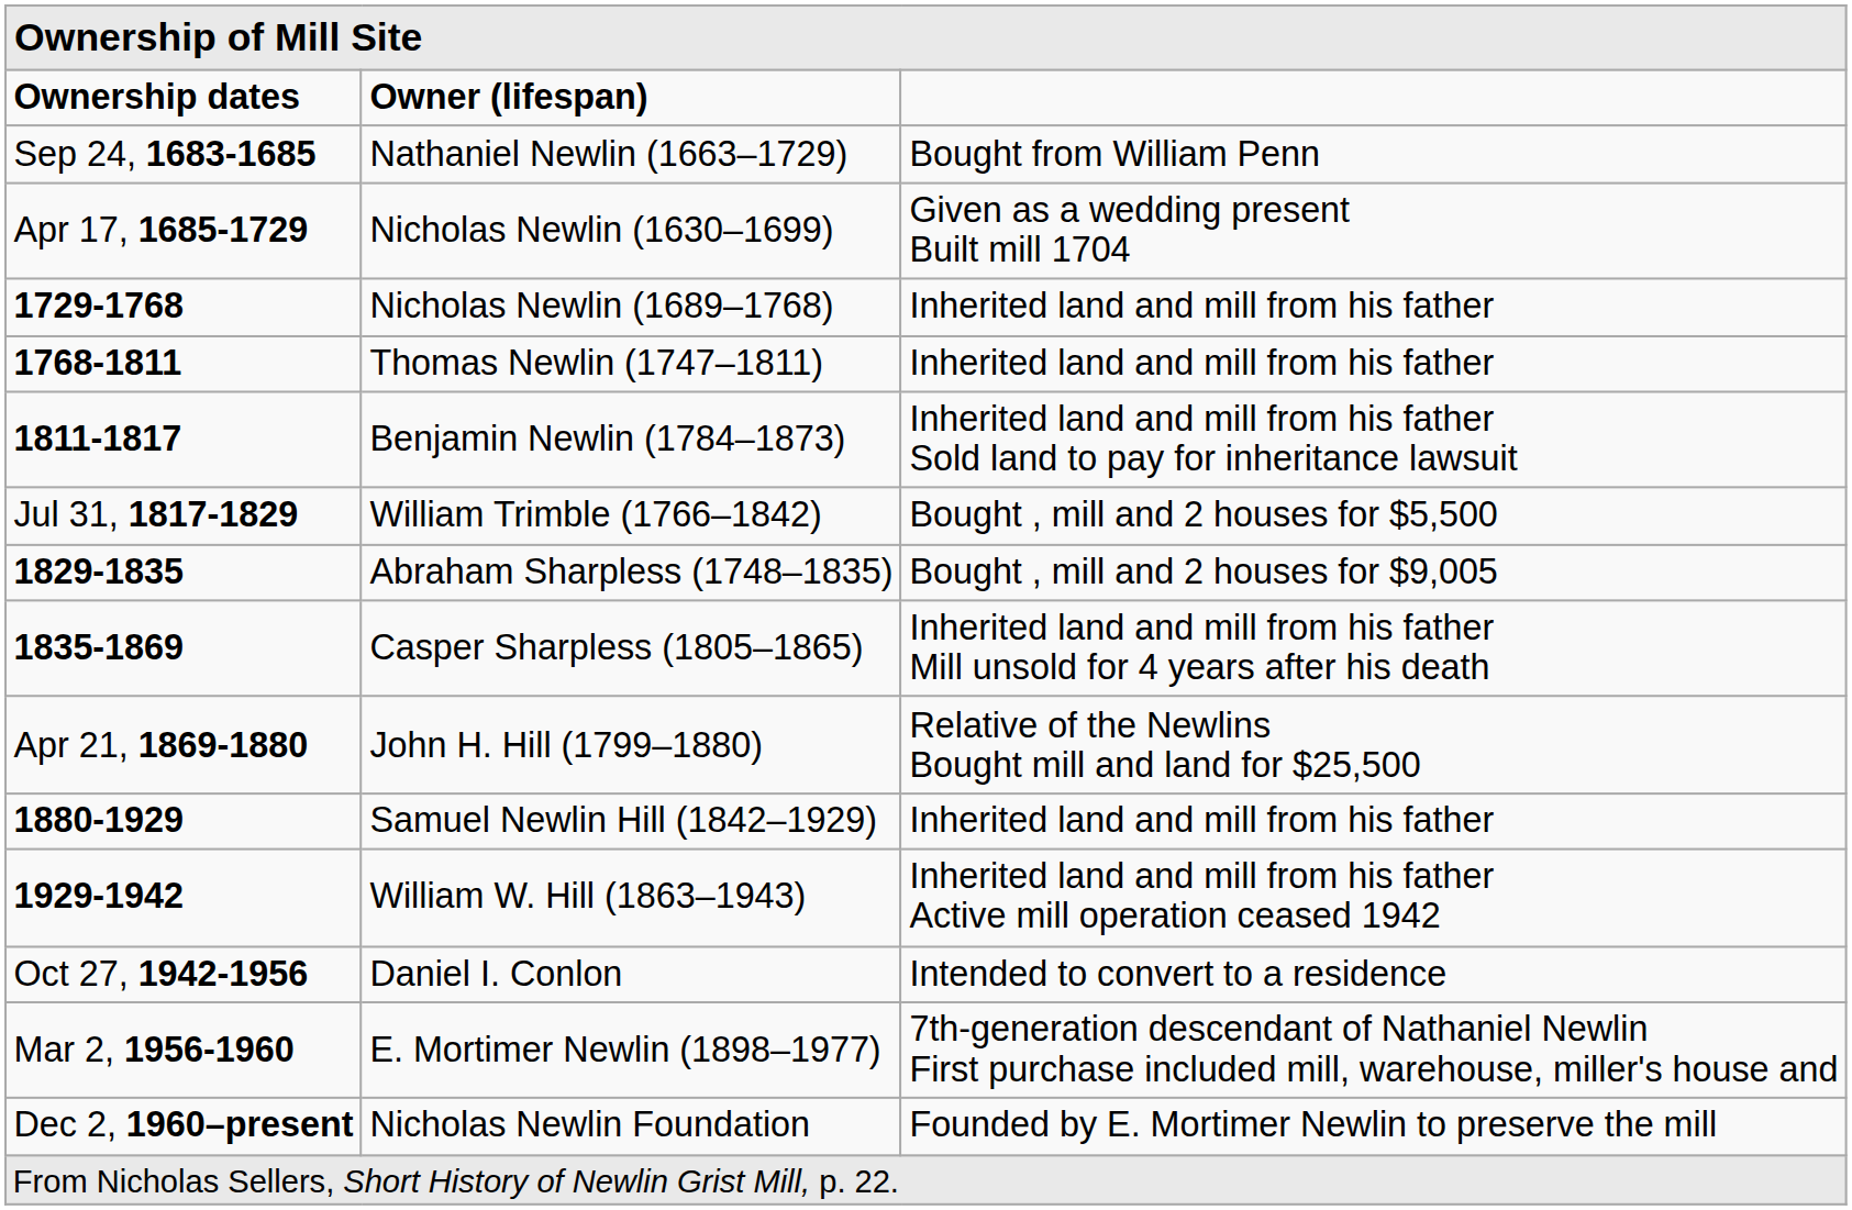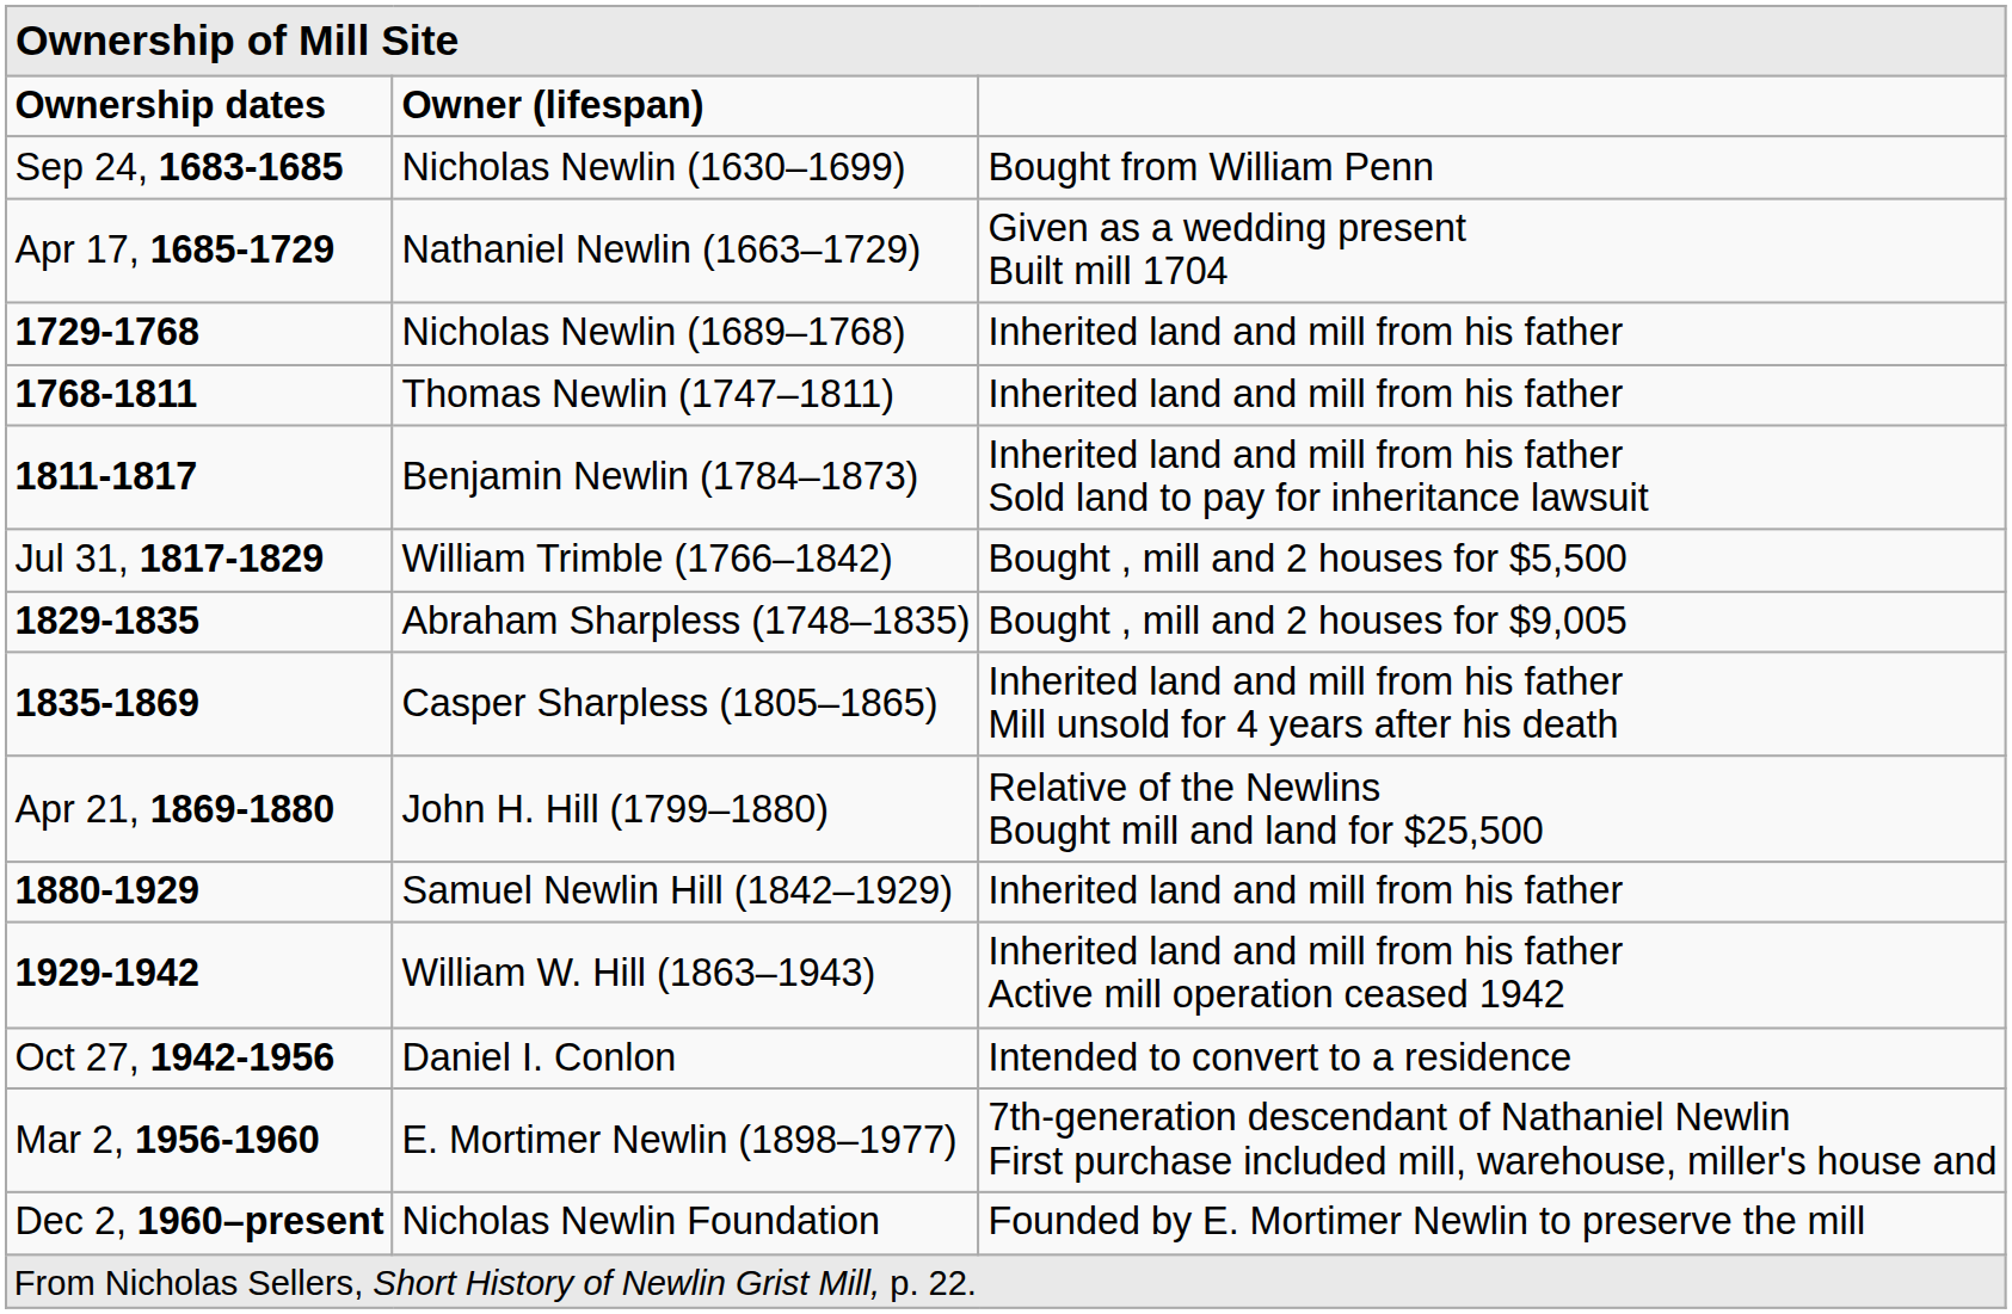Sep 24, 1683-1685 | column 2: Nathaniel Newlin (1663–1729) -> Nicholas Newlin (1630–1699)
Apr 17, 1685-1729 | column 2: Nicholas Newlin (1630–1699) -> Nathaniel Newlin (1663–1729)
